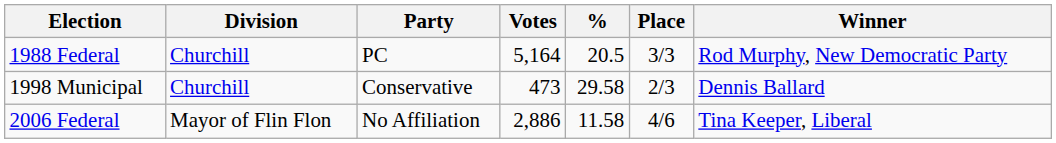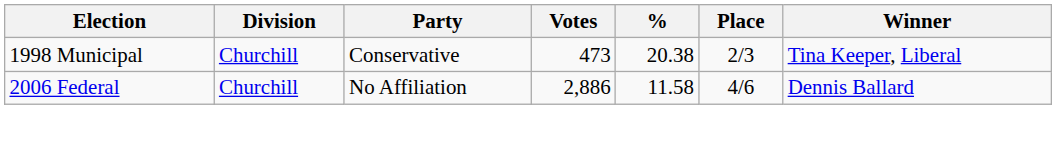- row: 1988 Federal | Churchill | PC | 5,164 | 20.5 | 3/3 | Rod Murphy, New Democratic Party
1998 Municipal | %: 29.58 -> 20.38
1998 Municipal | Winner: Dennis Ballard -> Tina Keeper, Liberal
2006 Federal | Division: Mayor of Flin Flon -> Churchill
2006 Federal | Winner: Tina Keeper, Liberal -> Dennis Ballard
